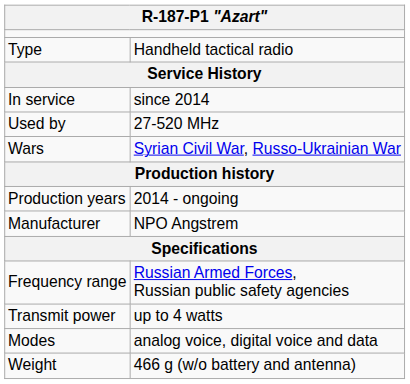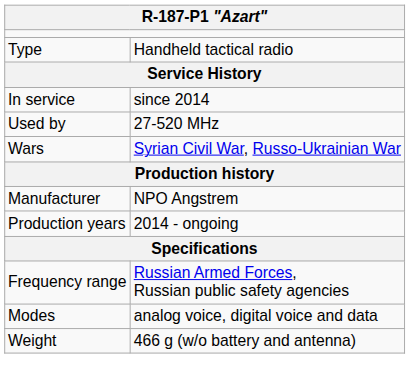rows swapped: Manufacturer <-> Production years
- row: Transmit power | up to 4 watts
